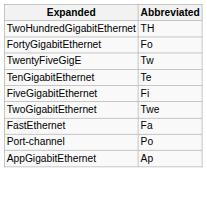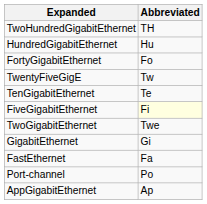+ row: HundredGigabitEthernet | Hu
FiveGigabitEthernet | Abbreviated: no background -> lightyellow background
+ row: GigabitEthernet | Gi
